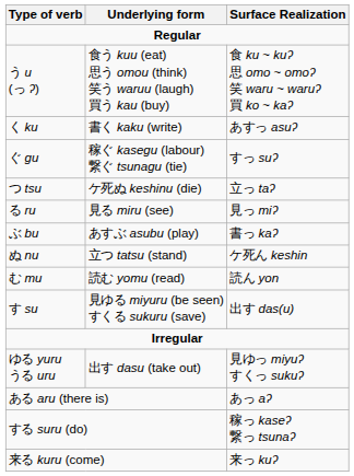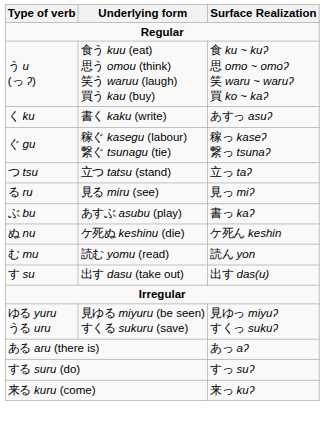ぐ gu | Surface Realization: すっ suʔ -> 稼っ kaseʔ 繋っ tsunaʔ
つ tsu | Underlying form: ケ死ぬ keshinu (die) -> 立つ tatsu (stand)
ぬ nu | Underlying form: 立つ tatsu (stand) -> ケ死ぬ keshinu (die)
す su | Underlying form: 見ゆる miyuru (be seen) すくる sukuru (save) -> 出す dasu (take out)
ゆる yuru うる uru | Underlying form: 出す dasu (take out) -> 見ゆる miyuru (be seen) すくる sukuru (save)
する suru (do) | Surface Realization: 稼っ kaseʔ 繋っ tsunaʔ -> すっ suʔ
